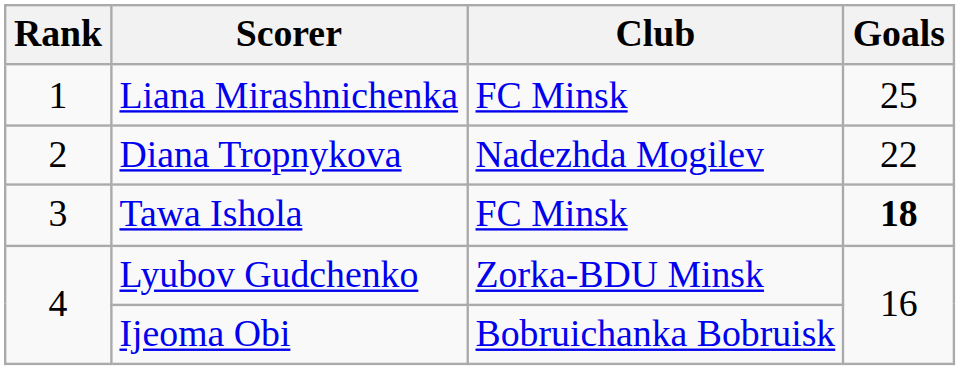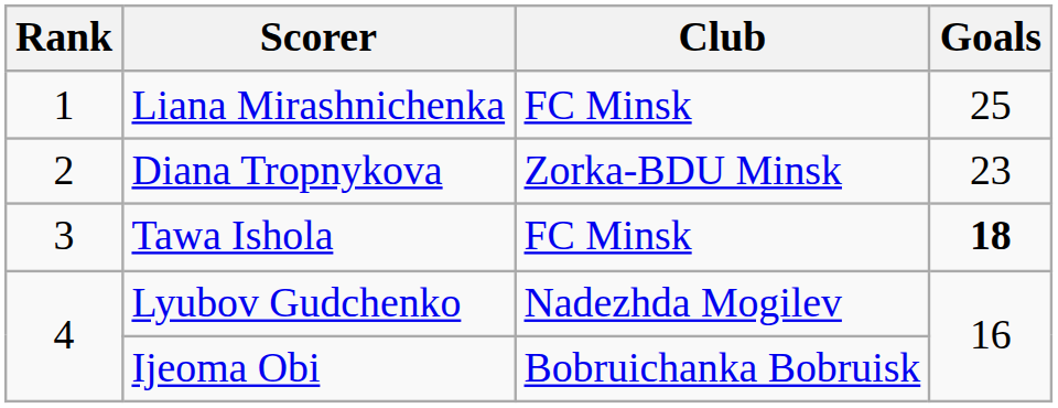Diana Tropnykova | Club: Nadezhda Mogilev -> Zorka-BDU Minsk
Diana Tropnykova | Goals: 22 -> 23
Lyubov Gudchenko | Club: Zorka-BDU Minsk -> Nadezhda Mogilev
